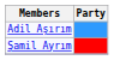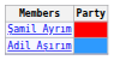rows swapped: Adil Aşırım <-> Şamil Ayrım
